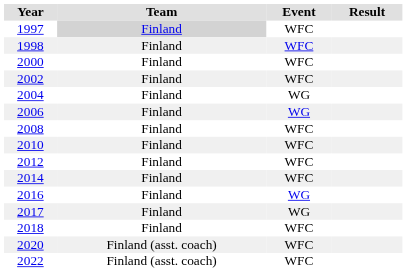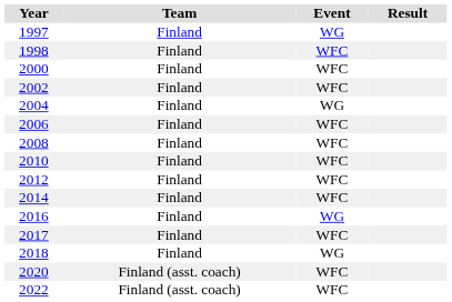1997 | Team: lightgrey background -> no background
1997 | Event: WFC -> WG
2006 | Event: WG -> WFC
2017 | Event: WG -> WFC
2018 | Event: WFC -> WG
